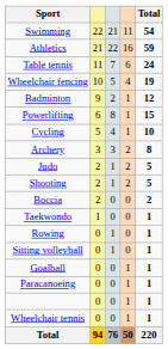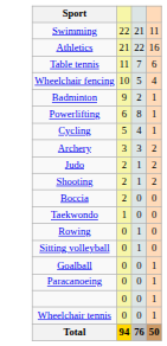- column: Total | 54 | 59 | 24 | 19 | 12 | 15 | 10 | 8 | 5 | 5 | 2 | 1 | 1 | 1 | 1 | 1 | 1 | 1 | 220
